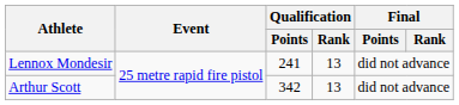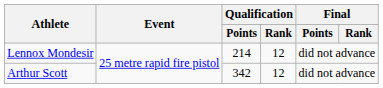Lennox Mondesir | Qualification / Points: 241 -> 214
Lennox Mondesir | Qualification / Rank: 13 -> 12
Arthur Scott | Qualification / Rank: 13 -> 12
